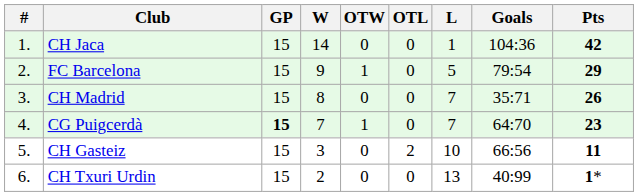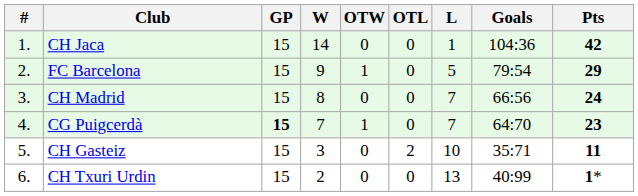CH Madrid | Goals: 35:71 -> 66:56
CH Madrid | Pts: 26 -> 24
CH Gasteiz | Goals: 66:56 -> 35:71
